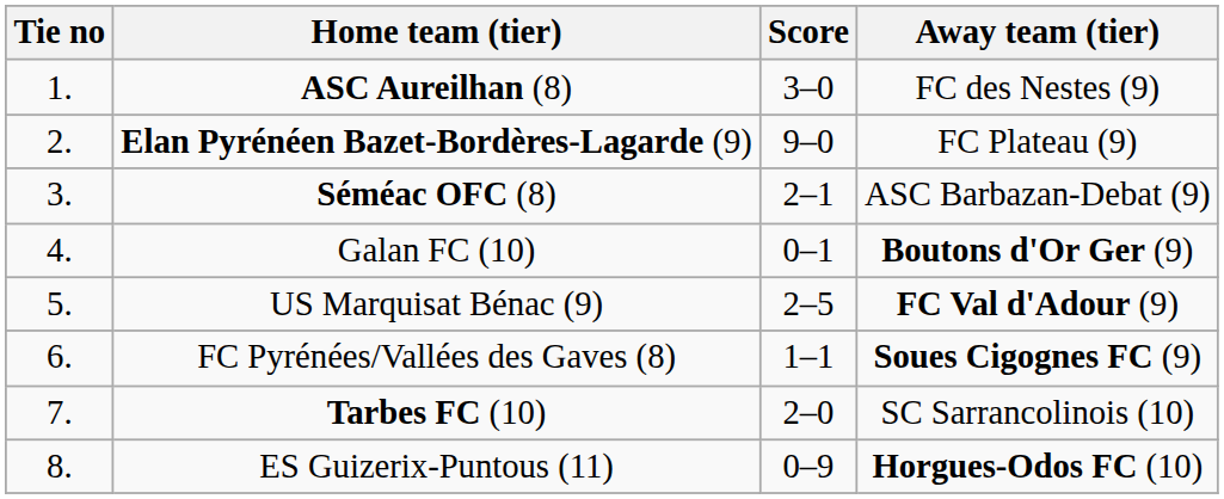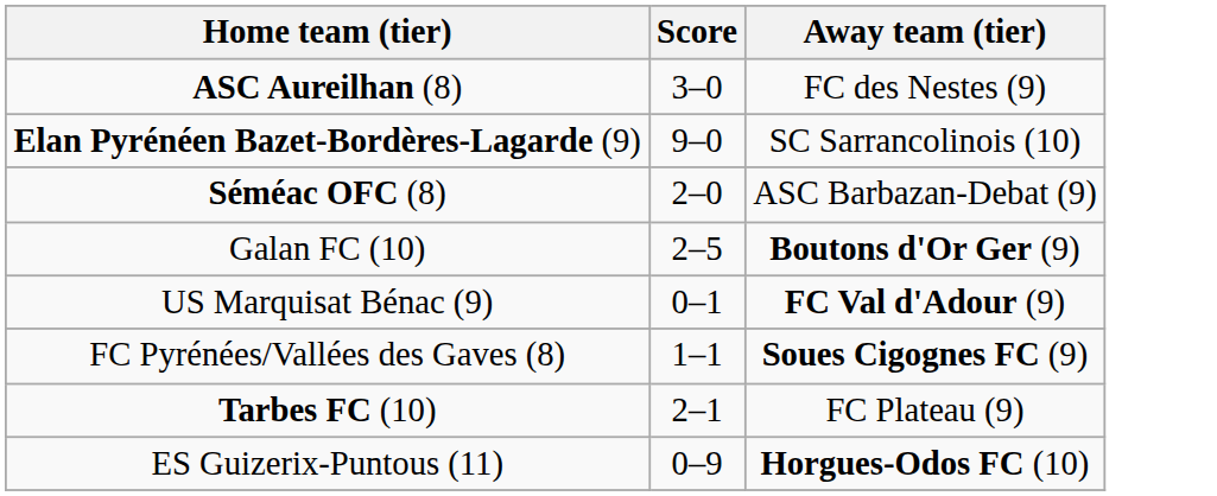- column: Tie no | 1. | 2. | 3. | 4. | 5. | 6. | 7. | 8.
Elan Pyrénéen Bazet-Bordères-Lagarde (9) | Away team (tier): FC Plateau (9) -> SC Sarrancolinois (10)
Séméac OFC (8) | Score: 2–1 -> 2–0
Galan FC (10) | Score: 0–1 -> 2–5
US Marquisat Bénac (9) | Score: 2–5 -> 0–1
Tarbes FC (10) | Score: 2–0 -> 2–1
Tarbes FC (10) | Away team (tier): SC Sarrancolinois (10) -> FC Plateau (9)
